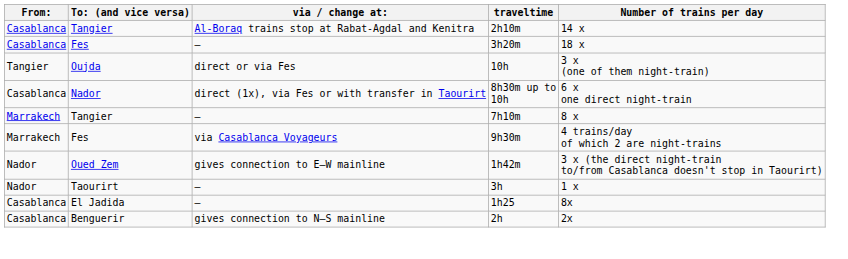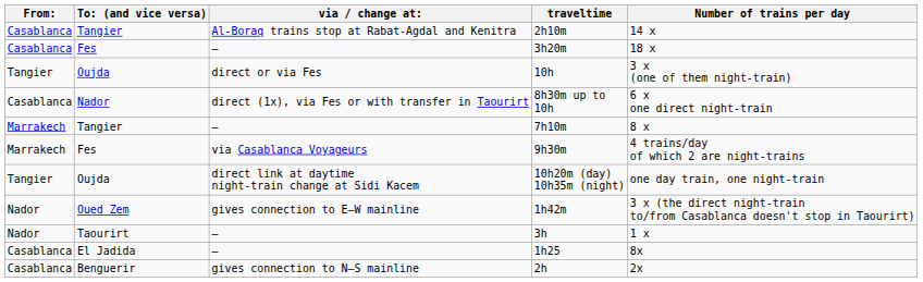+ row: Tangier | Oujda | direct link at daytime night-train change at Sidi Kacem | 10h20m (day) 10h35m (night) | one day train, one night-train
